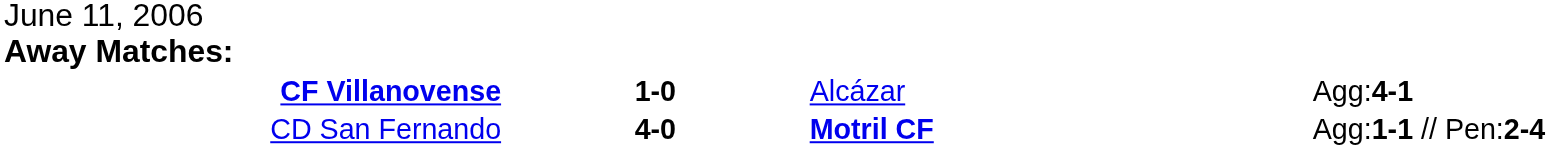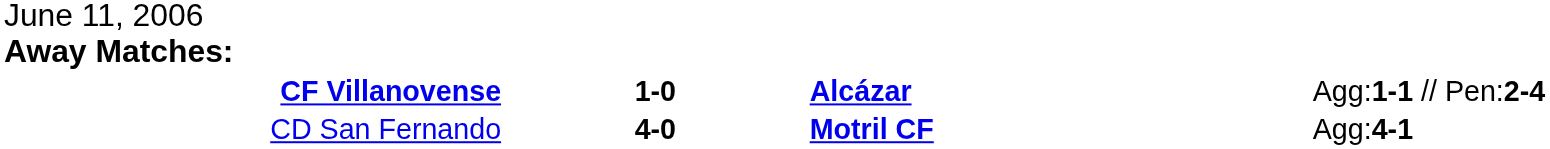CF Villanovense | column 3: normal -> bold
CF Villanovense | column 4: Agg:4-1 -> Agg:1-1 // Pen:2-4
CD San Fernando | column 4: Agg:1-1 // Pen:2-4 -> Agg:4-1
